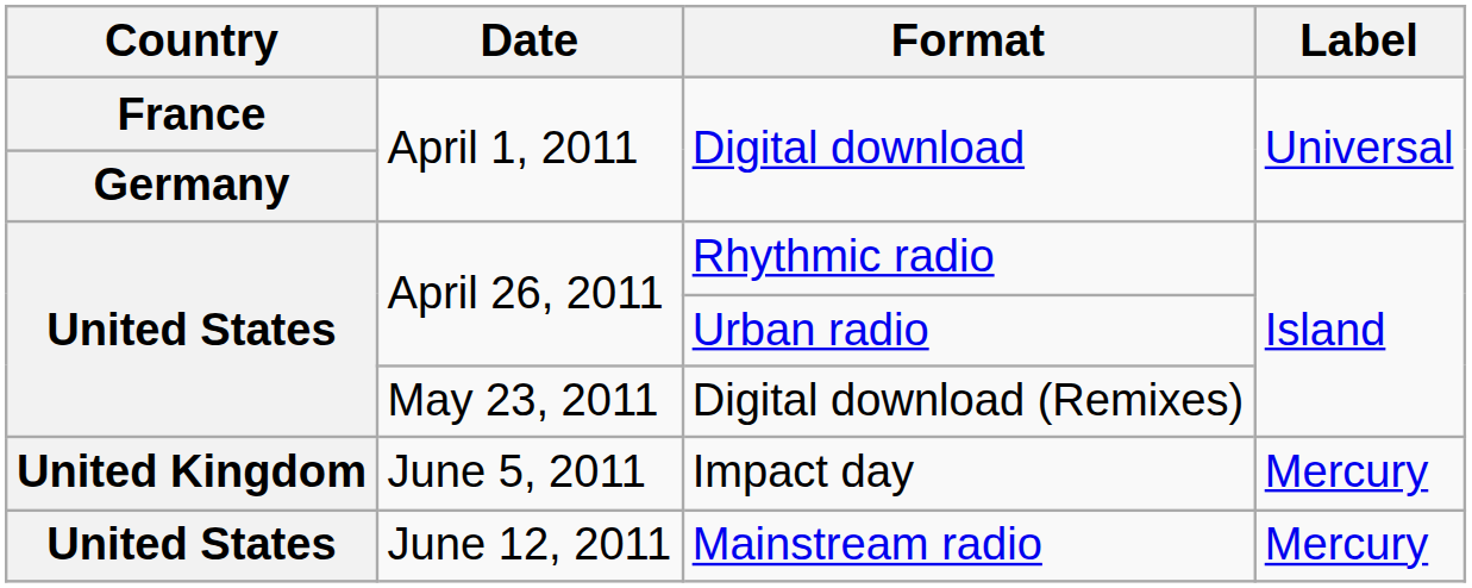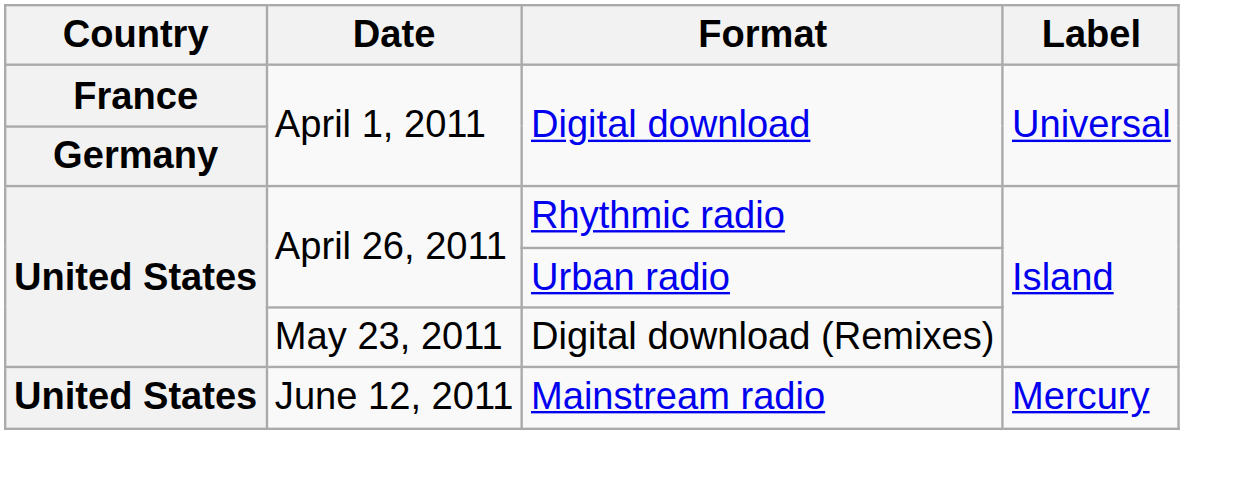- row: United Kingdom | June 5, 2011 | Impact day | Mercury
